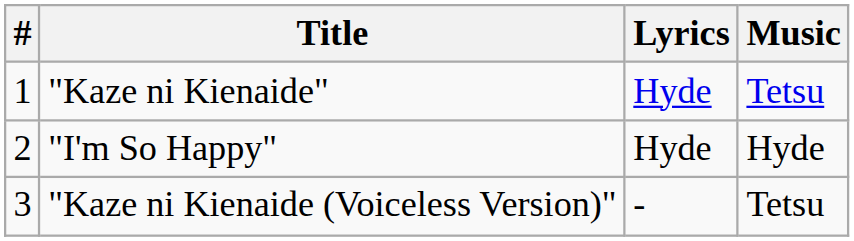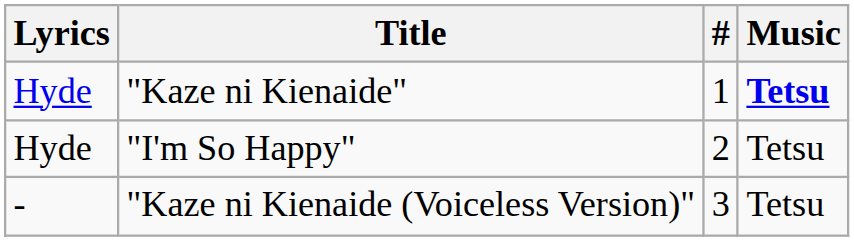columns swapped: # <-> Lyrics
"Kaze ni Kienaide" | Music: normal -> bold
"I'm So Happy" | Music: Hyde -> Tetsu
